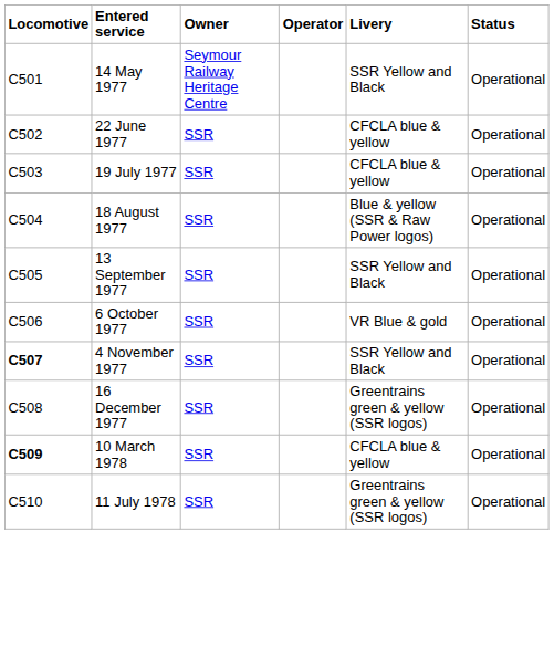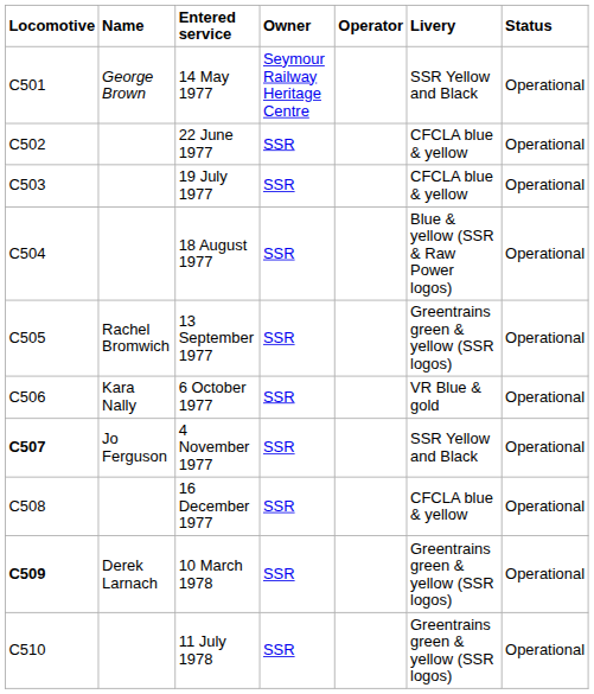+ column: Name | George Brown | Rachel Bromwich | Kara Nally | Jo Ferguson | Derek Larnach
13 September 1977 | Livery: SSR Yellow and Black -> Greentrains green & yellow (SSR logos)
16 December 1977 | Livery: Greentrains green & yellow (SSR logos) -> CFCLA blue & yellow
10 March 1978 | Livery: CFCLA blue & yellow -> Greentrains green & yellow (SSR logos)
